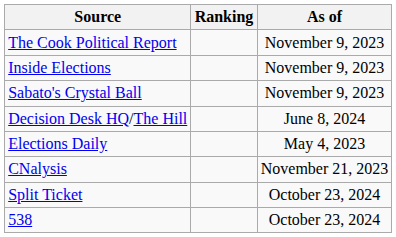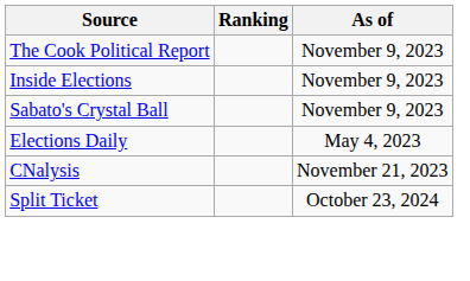- row: Decision Desk HQ/The Hill | June 8, 2024
- row: 538 | October 23, 2024
